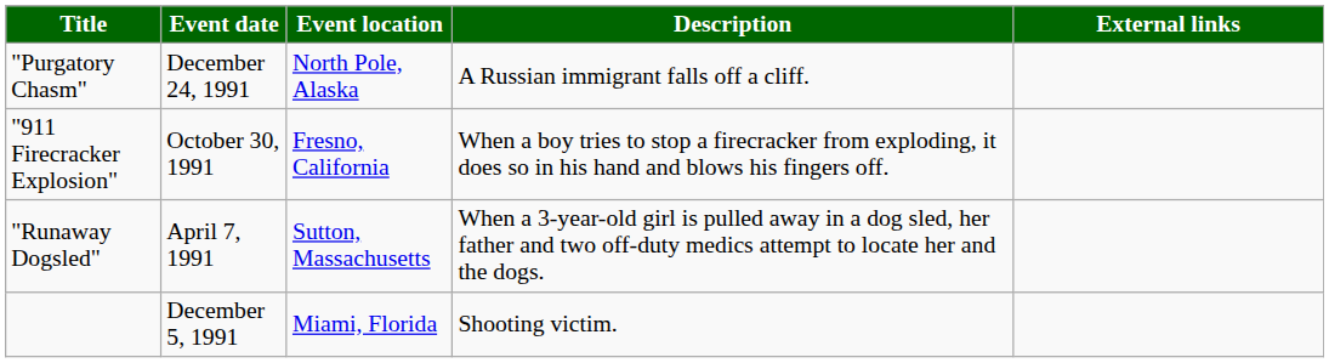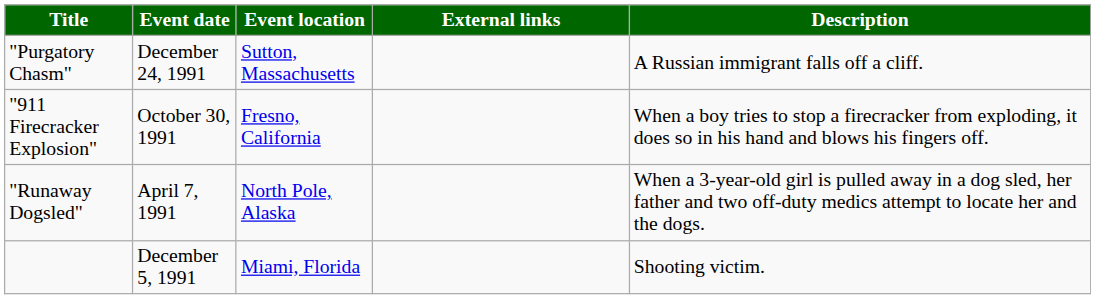columns swapped: Description <-> External links
"Purgatory Chasm" | Event location: North Pole, Alaska -> Sutton, Massachusetts
"Runaway Dogsled" | Event location: Sutton, Massachusetts -> North Pole, Alaska
